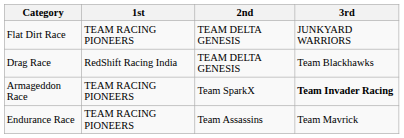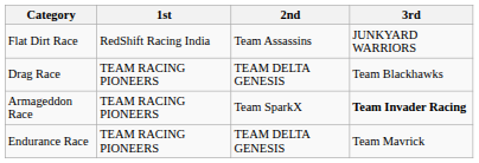Flat Dirt Race | 1st: TEAM RACING PIONEERS -> RedShift Racing India
Flat Dirt Race | 2nd: TEAM DELTA GENESIS -> Team Assassins
Drag Race | 1st: RedShift Racing India -> TEAM RACING PIONEERS
Endurance Race | 2nd: Team Assassins -> TEAM DELTA GENESIS
